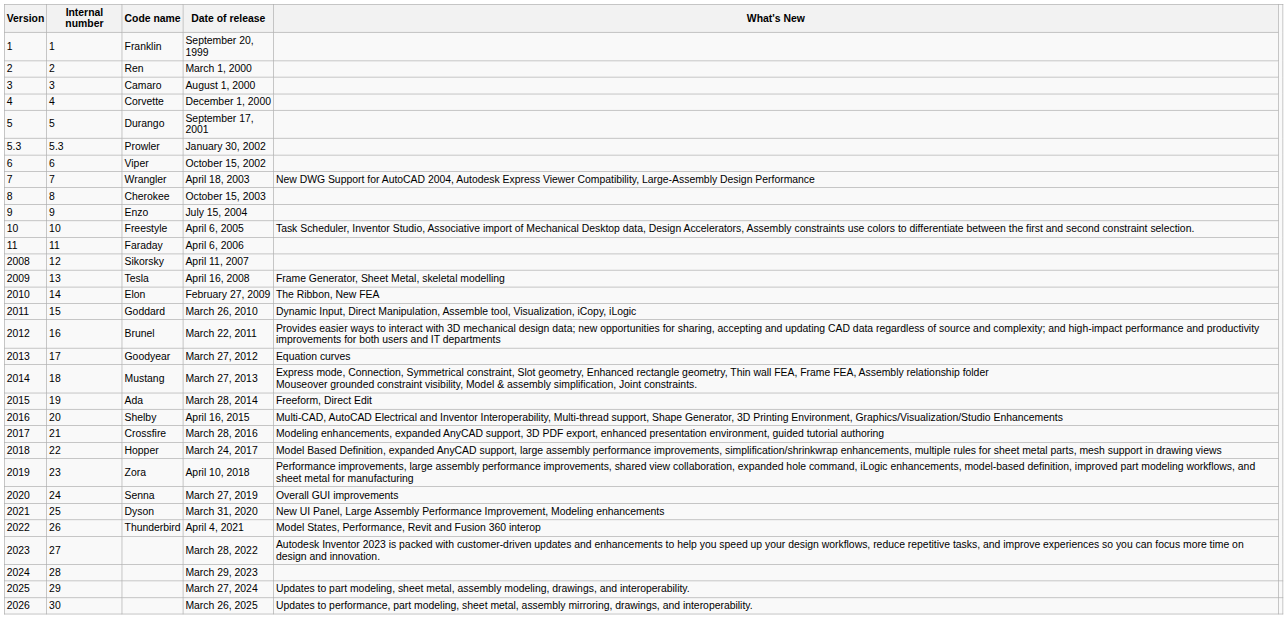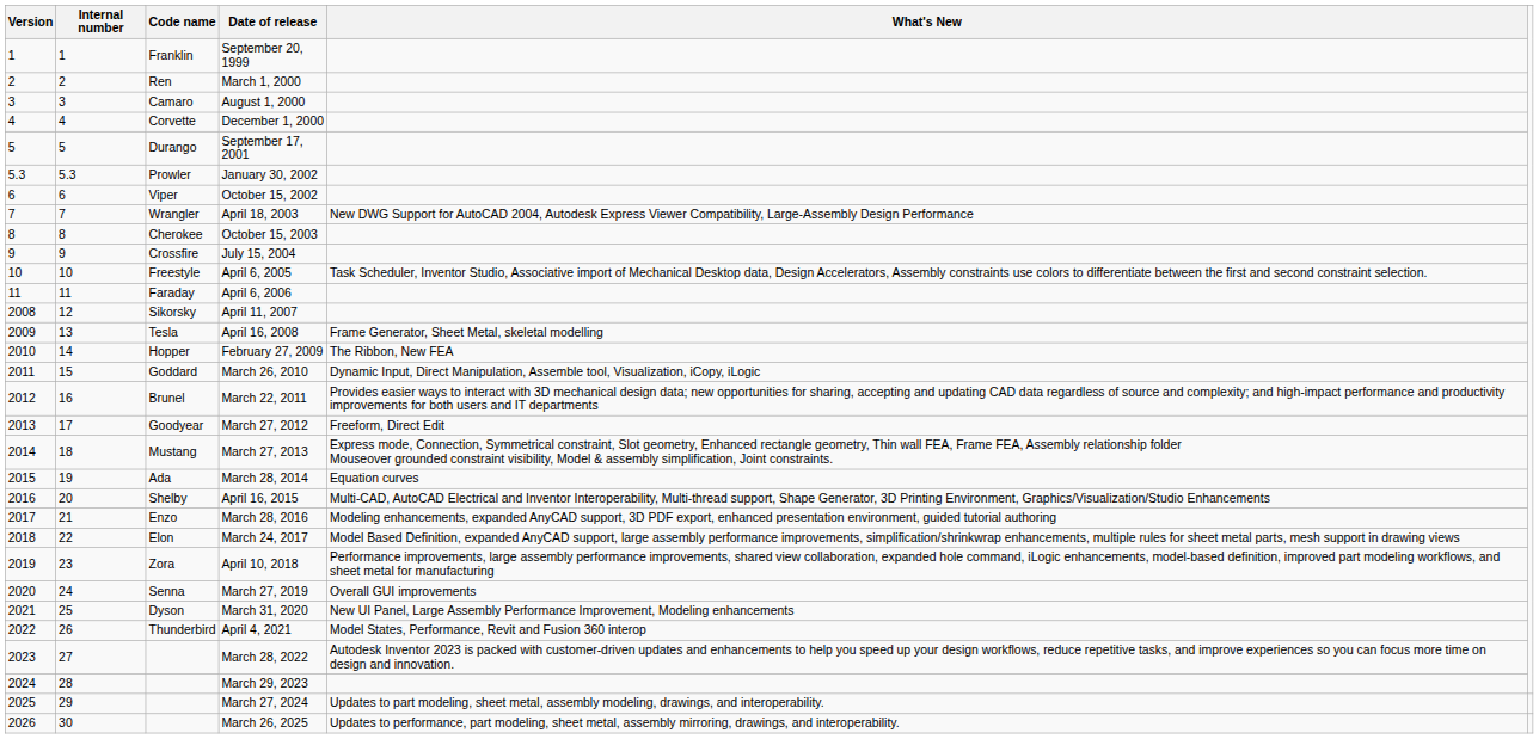July 15, 2004 | Code name: Enzo -> Crossfire
February 27, 2009 | Code name: Elon -> Hopper
March 27, 2012 | What's New: Equation curves -> Freeform, Direct Edit
March 28, 2014 | What's New: Freeform, Direct Edit -> Equation curves
March 28, 2016 | Code name: Crossfire -> Enzo
March 24, 2017 | Code name: Hopper -> Elon
